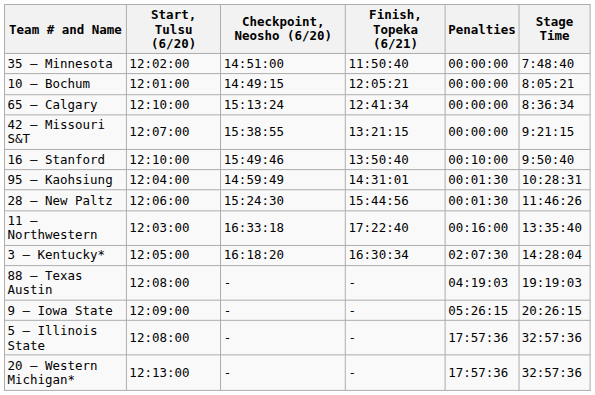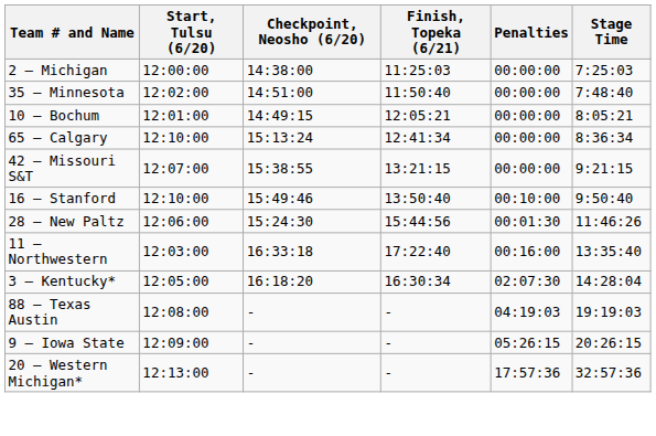+ row: 2 – Michigan | 12:00:00 | 14:38:00 | 11:25:03 | 00:00:00 | 7:25:03
- row: 95 – Kaohsiung | 12:04:00 | 14:59:49 | 14:31:01 | 00:01:30 | 10:28:31
- row: 5 – Illinois State | 12:08:00 | - | - | 17:57:36 | 32:57:36
